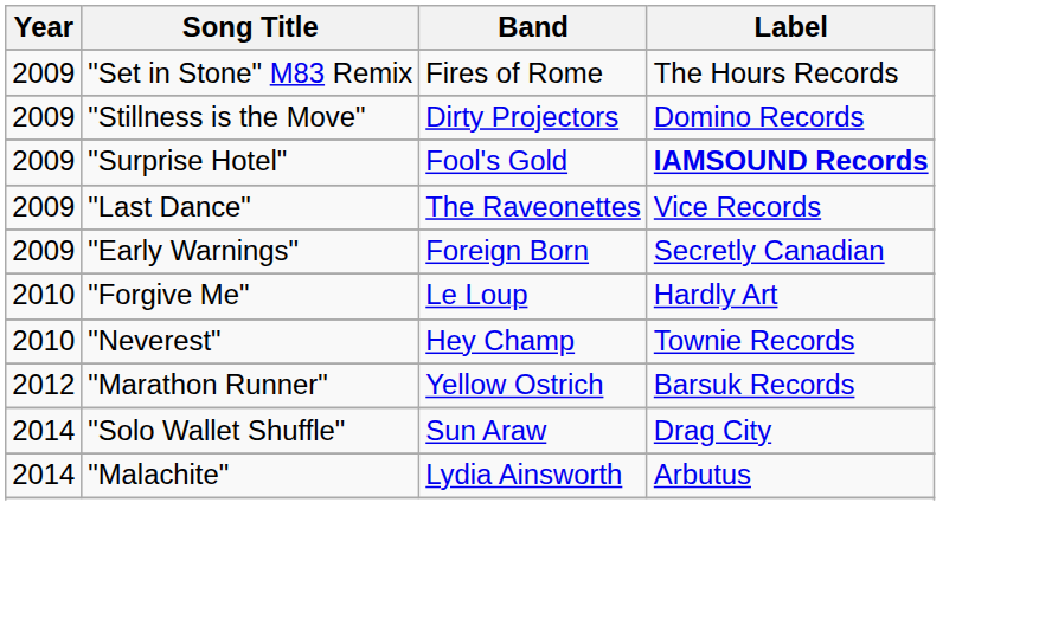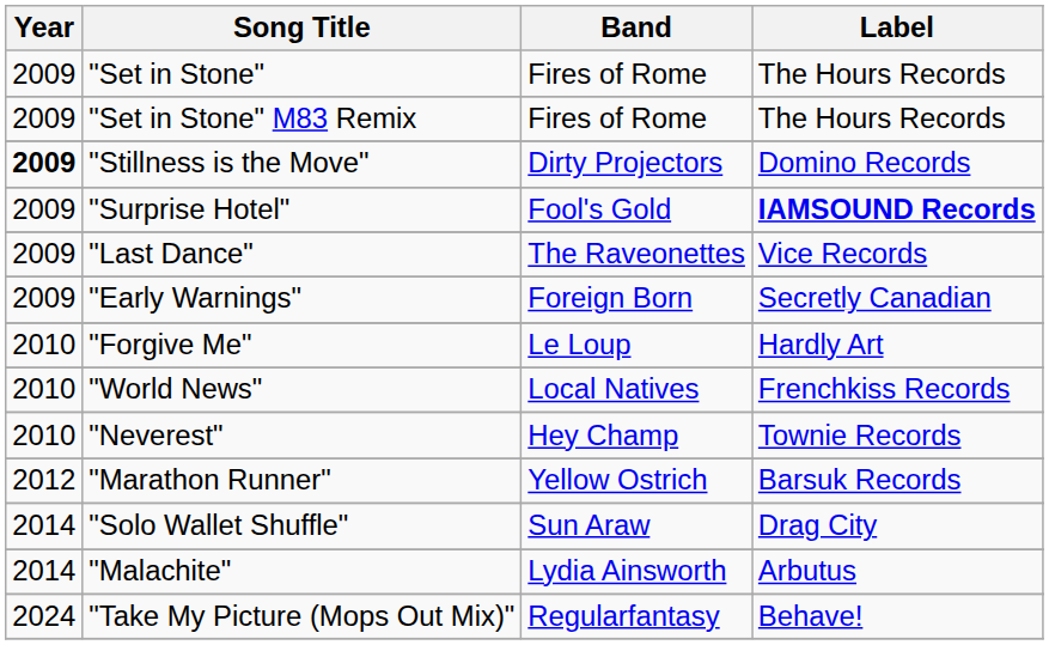+ row: 2009 | "Set in Stone" | Fires of Rome | The Hours Records
"Stillness is the Move" | Year: normal -> bold
+ row: 2010 | "World News" | Local Natives | Frenchkiss Records
+ row: 2024 | "Take My Picture (Mops Out Mix)" | Regularfantasy | Behave!
